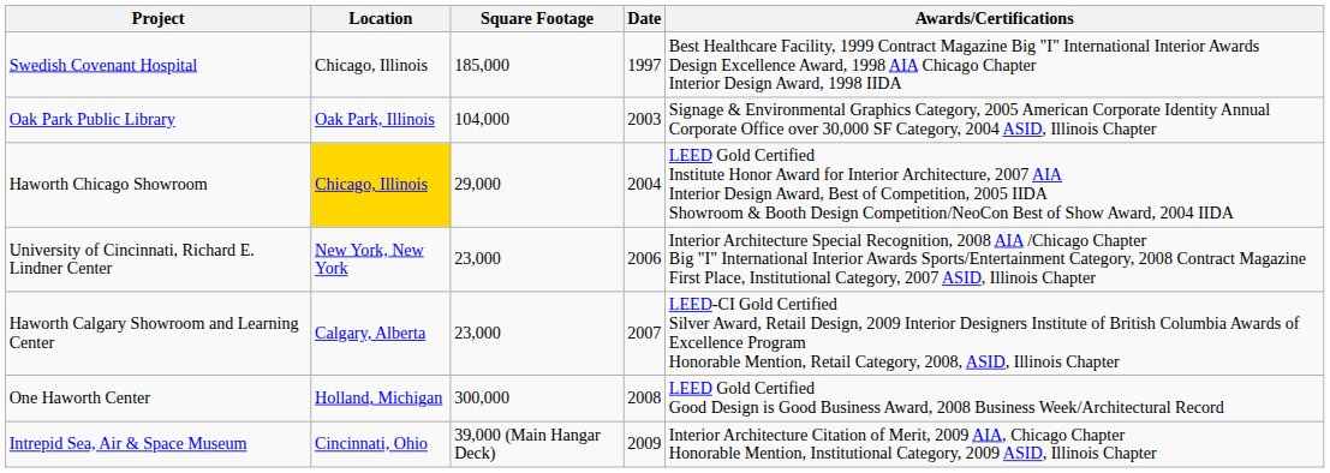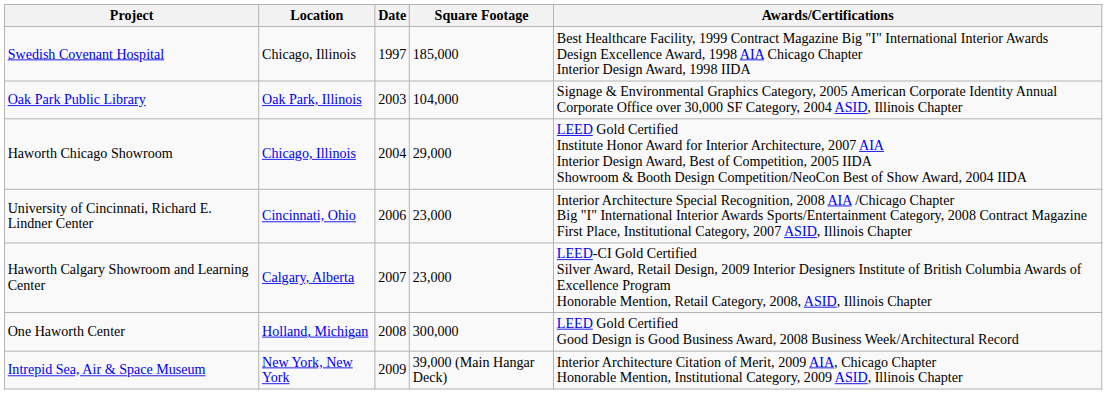columns swapped: Date <-> Square Footage
Haworth Chicago Showroom | Location: gold background -> no background
University of Cincinnati, Richard E. Lindner Center | Location: New York, New York -> Cincinnati, Ohio
Intrepid Sea, Air & Space Museum | Location: Cincinnati, Ohio -> New York, New York
